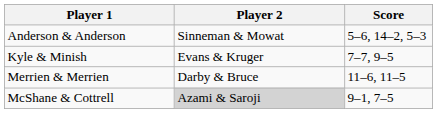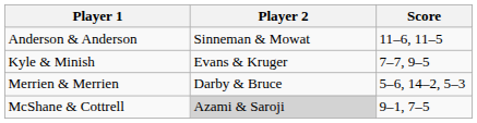Anderson & Anderson | Score: 5–6, 14–2, 5–3 -> 11–6, 11–5
Merrien & Merrien | Score: 11–6, 11–5 -> 5–6, 14–2, 5–3
